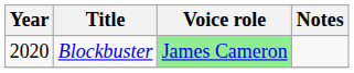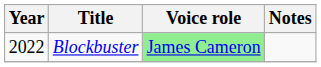Blockbuster | Year: 2020 -> 2022
